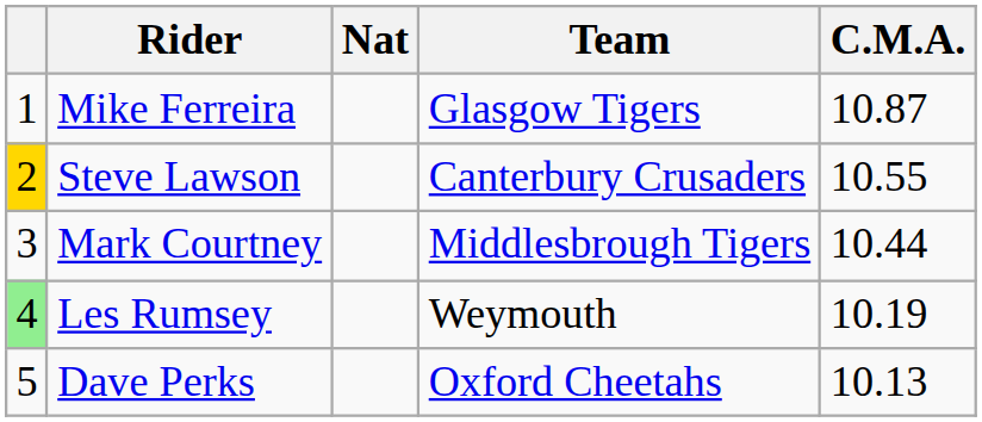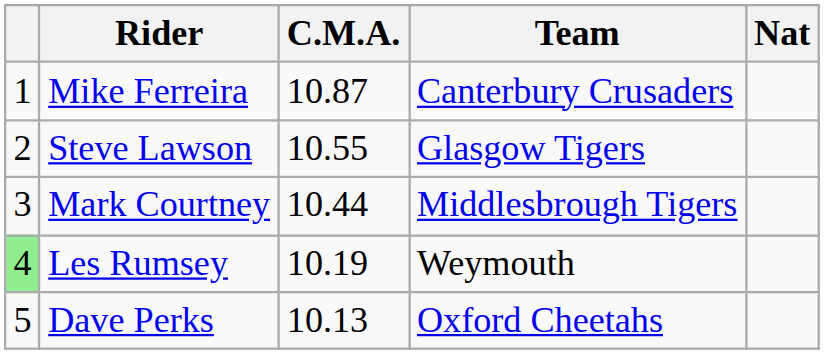columns swapped: Nat <-> C.M.A.
Mike Ferreira | Team: Glasgow Tigers -> Canterbury Crusaders
Steve Lawson | column 1: gold background -> no background
Steve Lawson | Team: Canterbury Crusaders -> Glasgow Tigers
